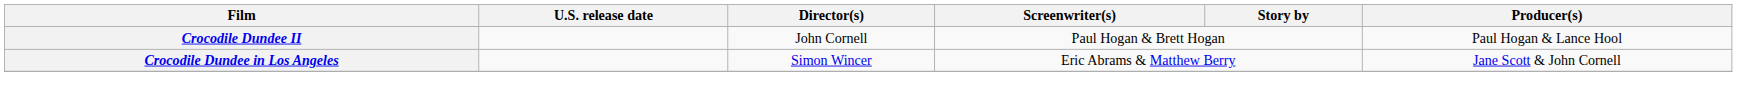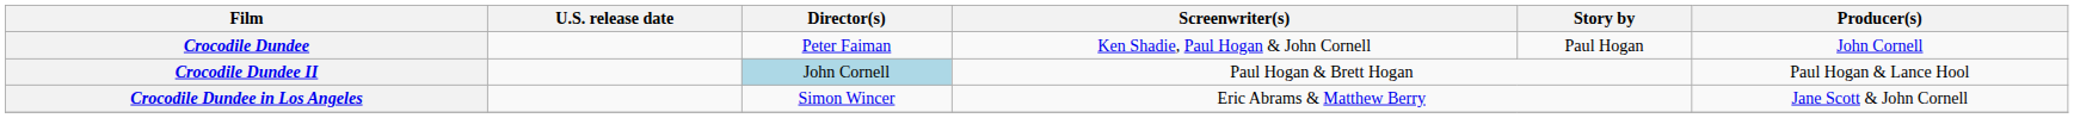+ row: Crocodile Dundee | Peter Faiman | Ken Shadie, Paul Hogan & John Cornell | Paul Hogan | John Cornell
Crocodile Dundee II | Director(s): no background -> lightblue background
